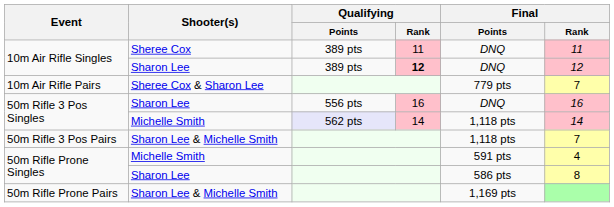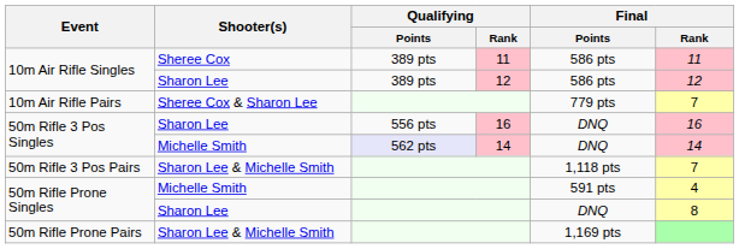10m Air Rifle Singles / Sheree Cox | Final / Points: DNQ -> 586 pts
10m Air Rifle Singles / Sharon Lee | Qualifying / Rank: bold -> normal
10m Air Rifle Singles / Sharon Lee | Final / Points: DNQ -> 586 pts
50m Rifle 3 Pos Singles / Michelle Smith | Final / Points: 1,118 pts -> DNQ
50m Rifle Prone Singles / Sharon Lee | Final / Points: 586 pts -> DNQ
